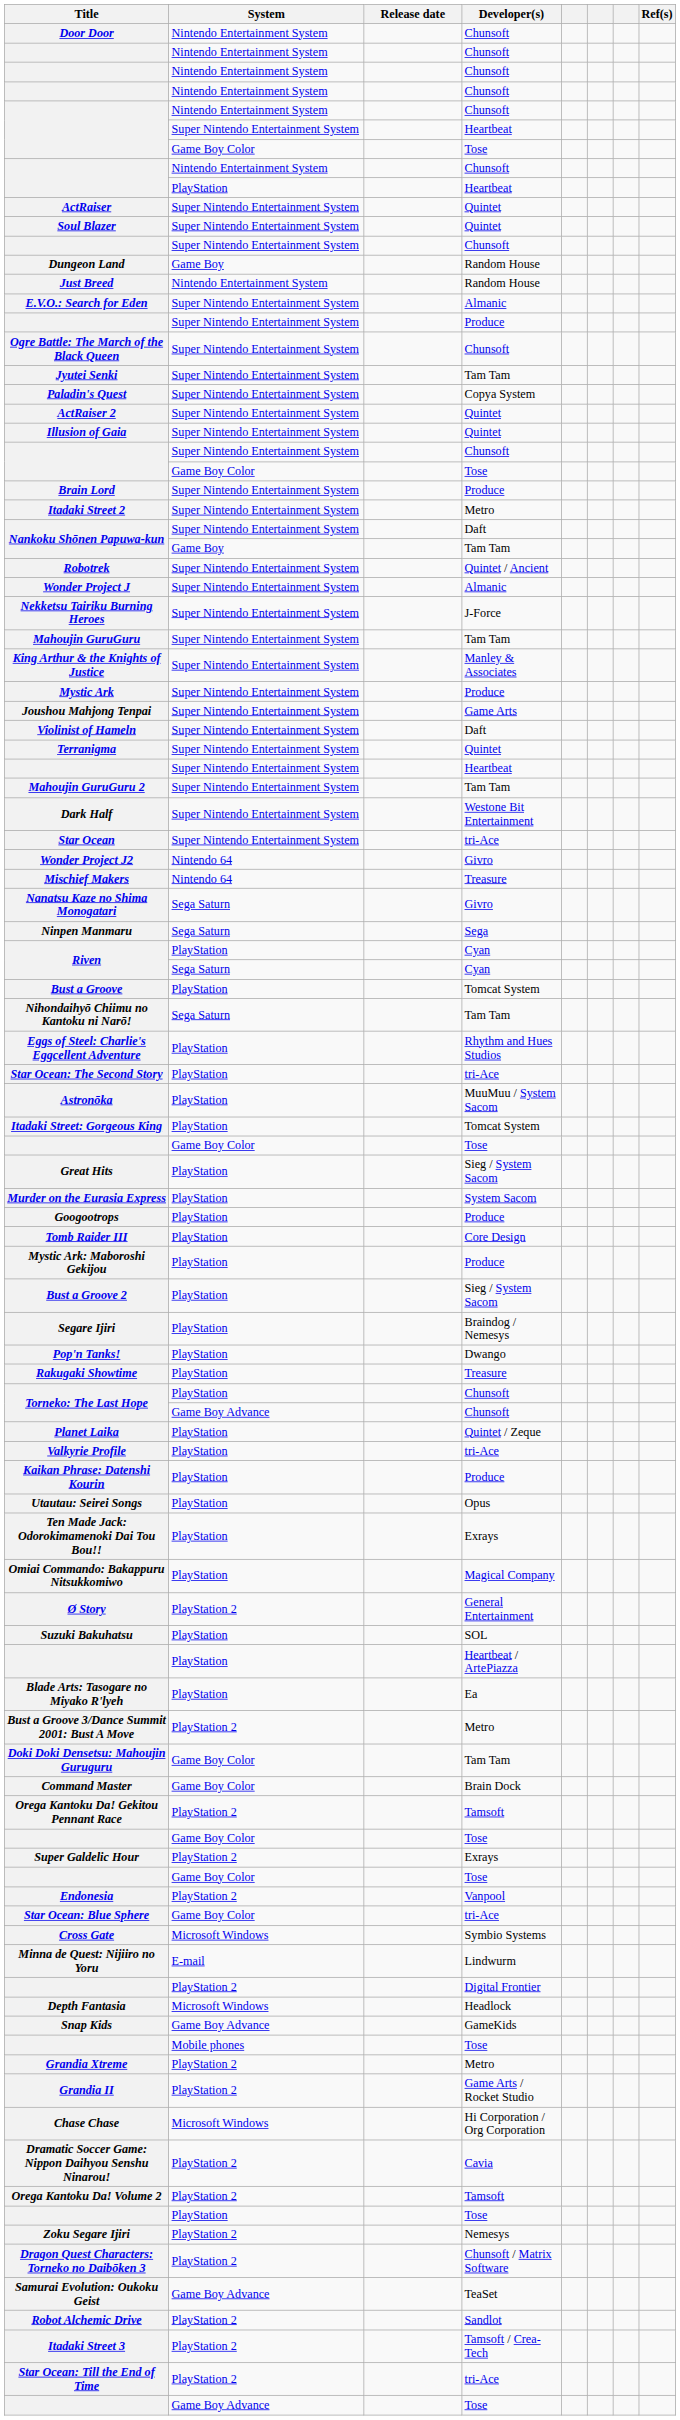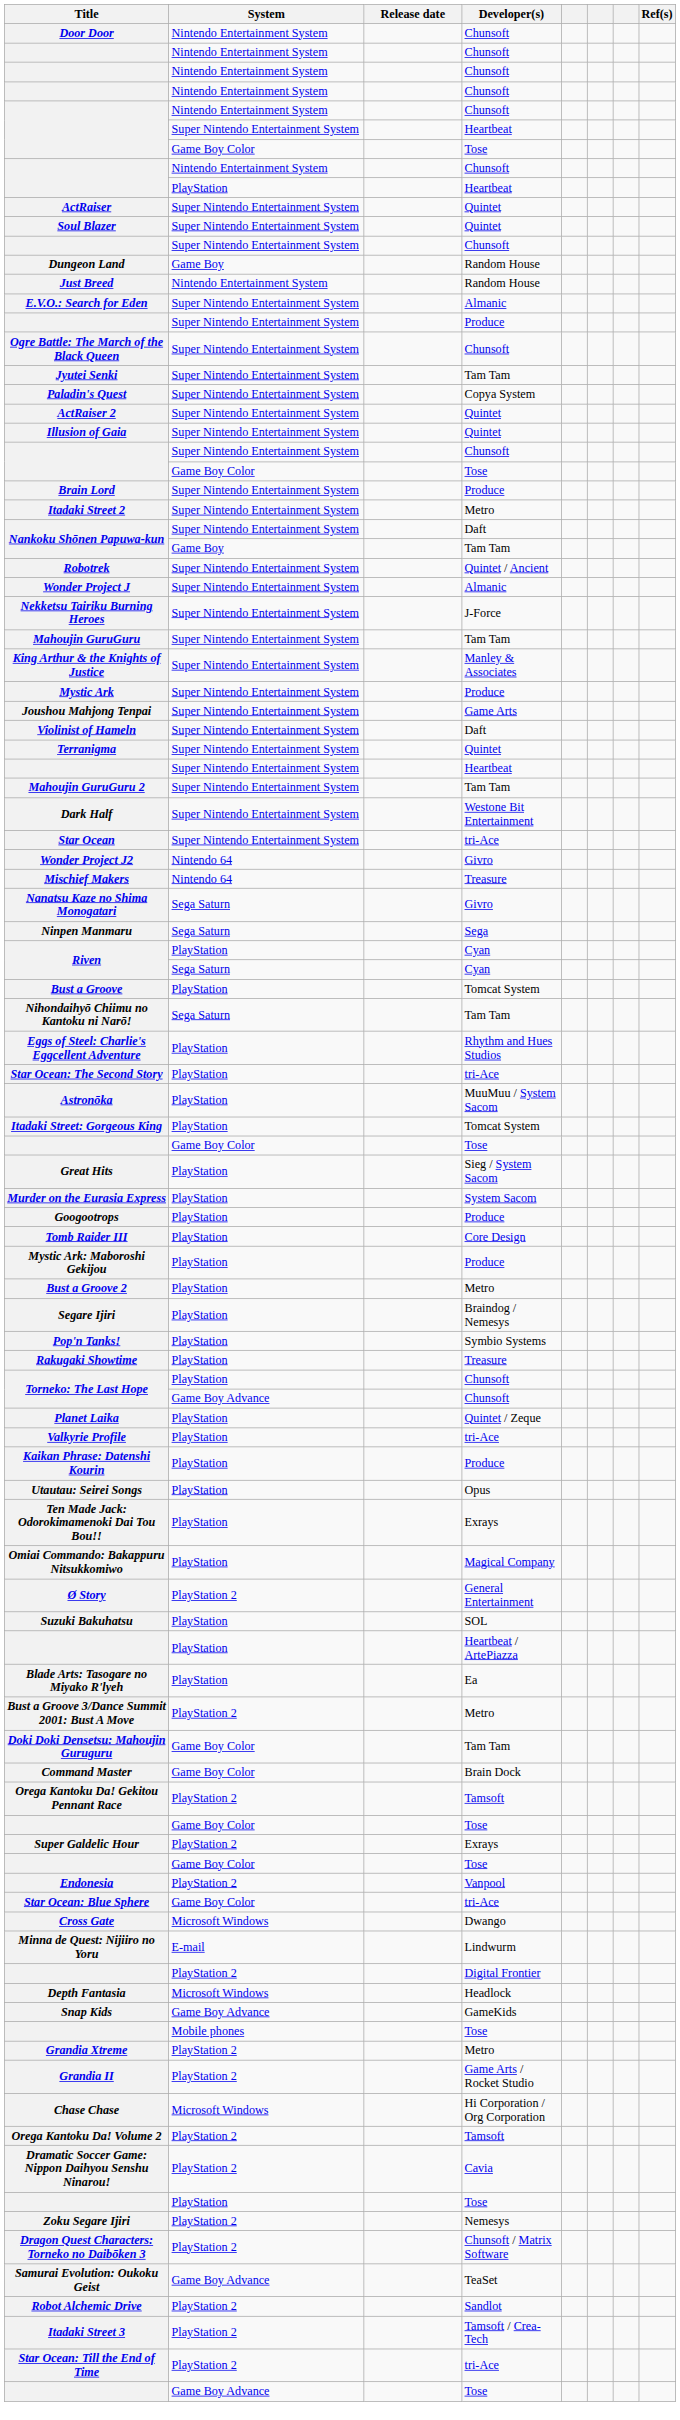Bust a Groove 2 | Developer(s): Sieg / System Sacom -> Metro
Pop'n Tanks! | Developer(s): Dwango -> Symbio Systems
Cross Gate | Developer(s): Symbio Systems -> Dwango
rows swapped: Orega Kantoku Da! Volume 2 <-> Dramatic Soccer Game: Nippon Daihyou Senshu Ninarou!
